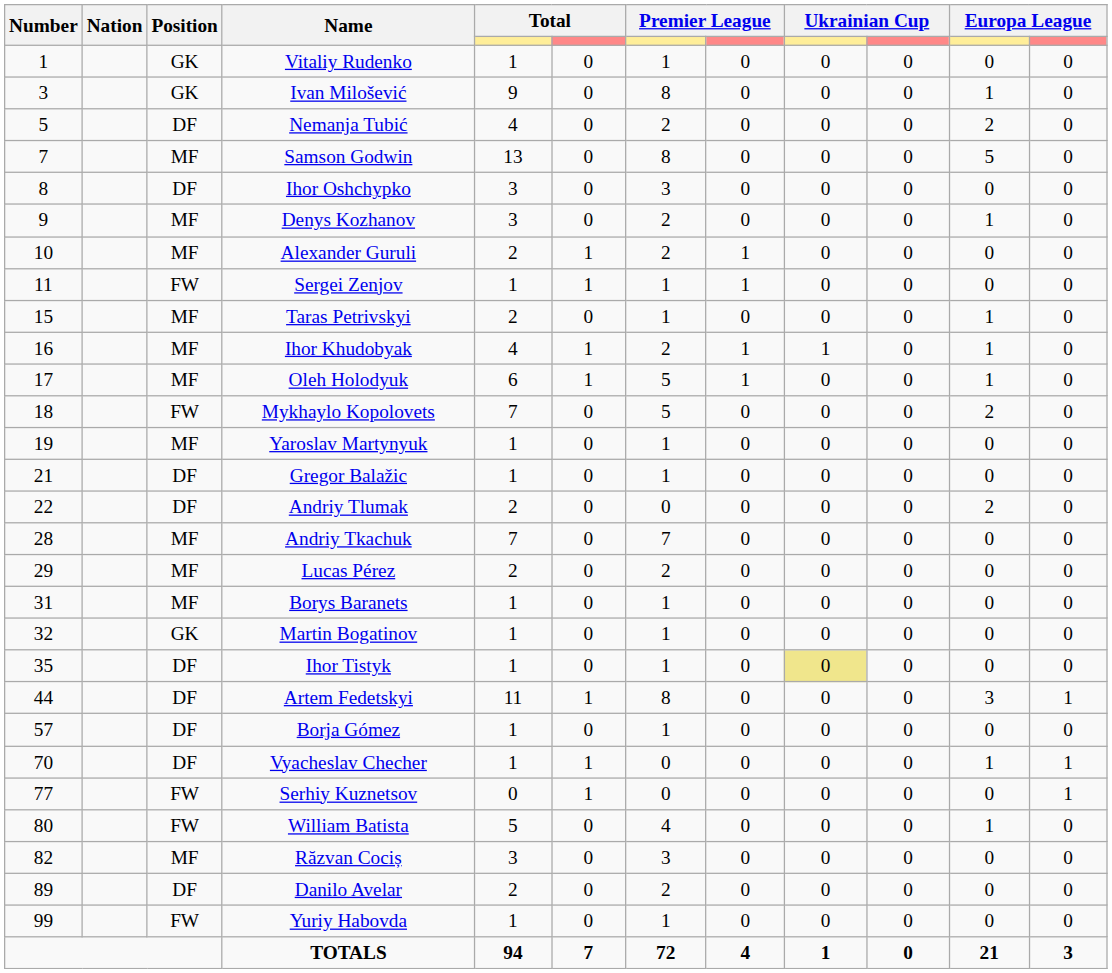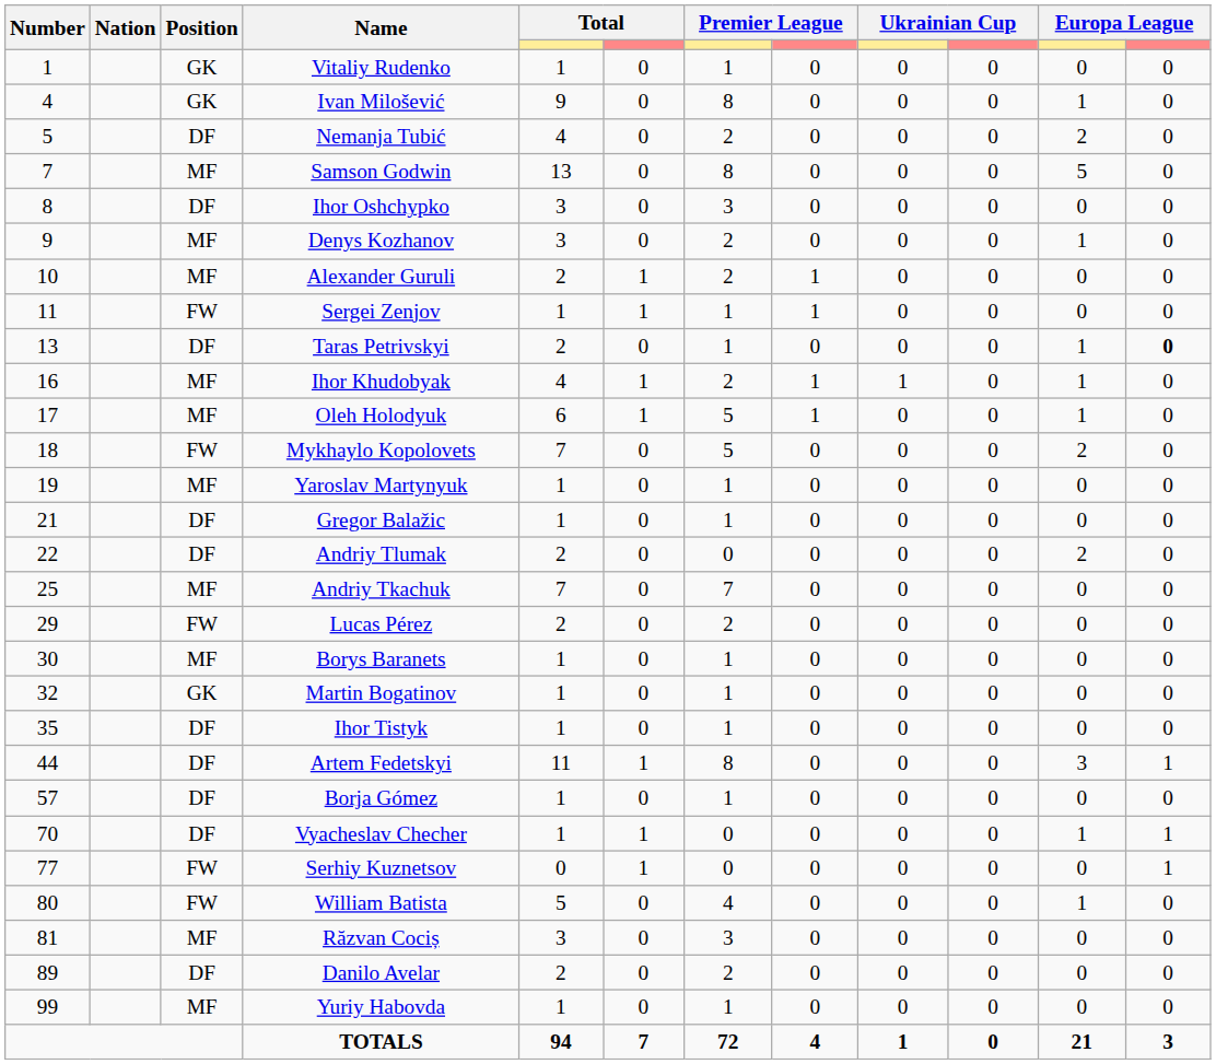Ivan Milošević | Number: 3 -> 4
Taras Petrivskyi | Number: 15 -> 13
Taras Petrivskyi | Position: MF -> DF
Taras Petrivskyi | column 12: normal -> bold
Andriy Tkachuk | Number: 28 -> 25
Lucas Pérez | Position: MF -> FW
Borys Baranets | Number: 31 -> 30
Ihor Tistyk | column 9: khaki background -> no background
Răzvan Cociș | Number: 82 -> 81
Yuriy Habovda | Position: FW -> MF
